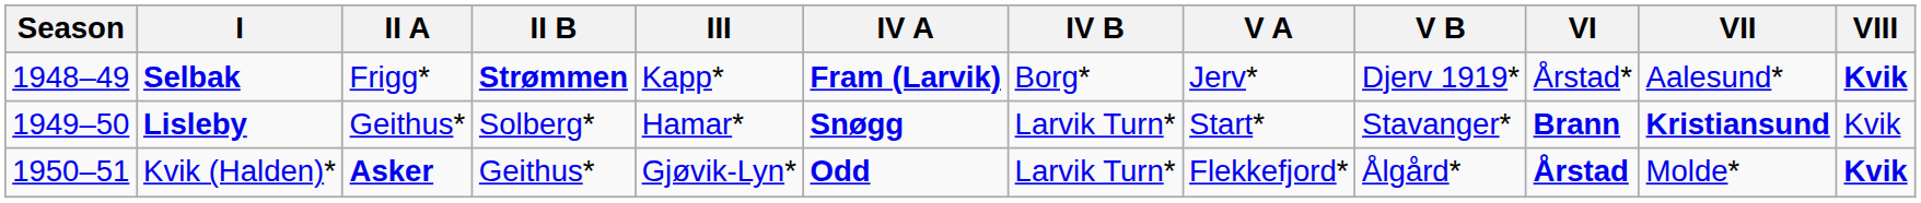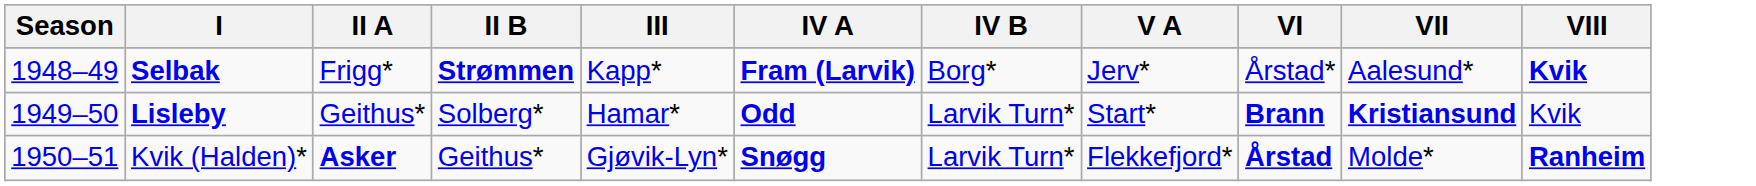- column: V B | Djerv 1919* | Stavanger* | Ålgård*
Lisleby | IV A: Snøgg -> Odd
Kvik (Halden)* | IV A: Odd -> Snøgg
Kvik (Halden)* | VIII: Kvik -> Ranheim
